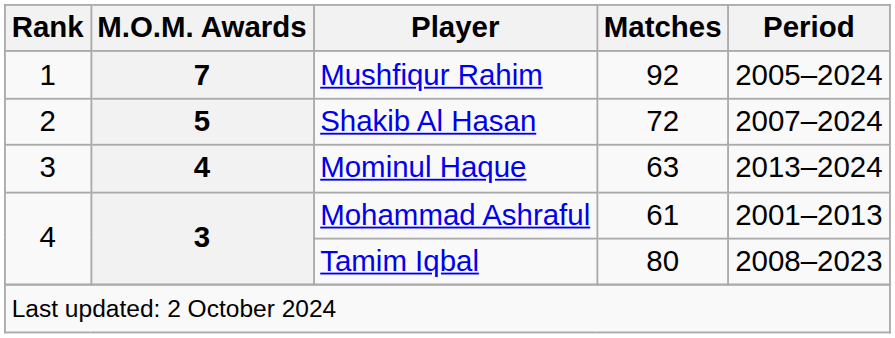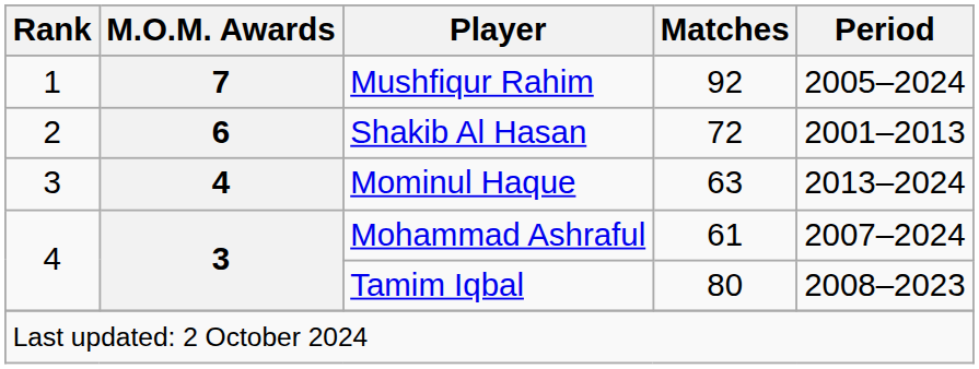Shakib Al Hasan | M.O.M. Awards: 5 -> 6
Shakib Al Hasan | Period: 2007–2024 -> 2001–2013
Mohammad Ashraful | Period: 2001–2013 -> 2007–2024
